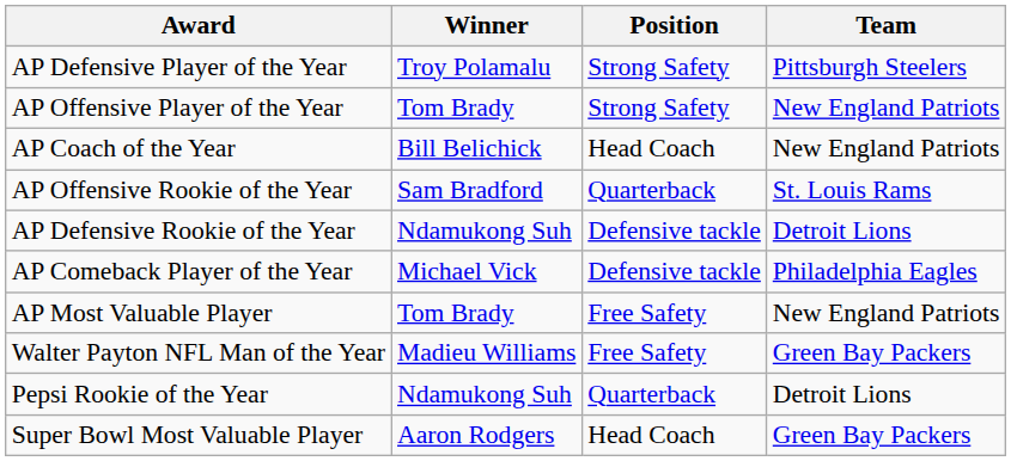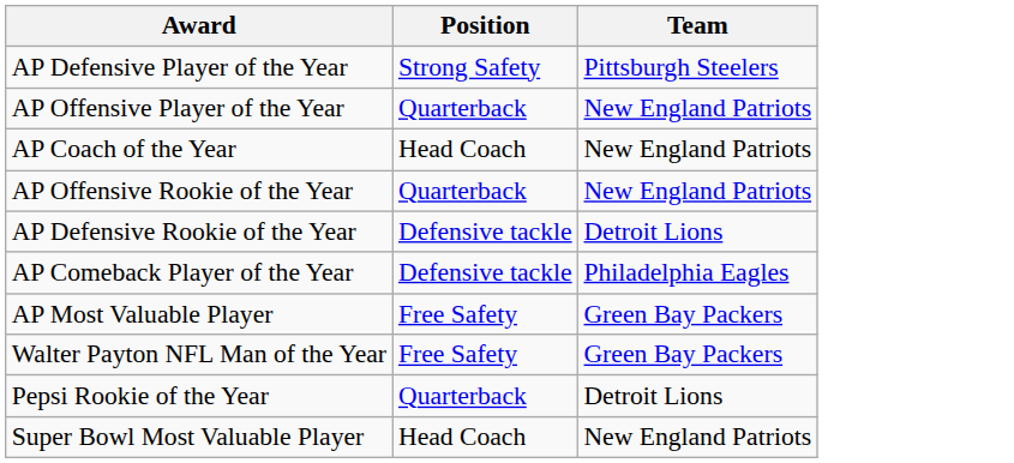- column: Winner | Troy Polamalu | Tom Brady | Bill Belichick | Sam Bradford | Ndamukong Suh | Michael Vick | Tom Brady | Madieu Williams | Ndamukong Suh | Aaron Rodgers
AP Offensive Player of the Year | Position: Strong Safety -> Quarterback
AP Offensive Rookie of the Year | Team: St. Louis Rams -> New England Patriots
AP Most Valuable Player | Team: New England Patriots -> Green Bay Packers
Super Bowl Most Valuable Player | Team: Green Bay Packers -> New England Patriots
